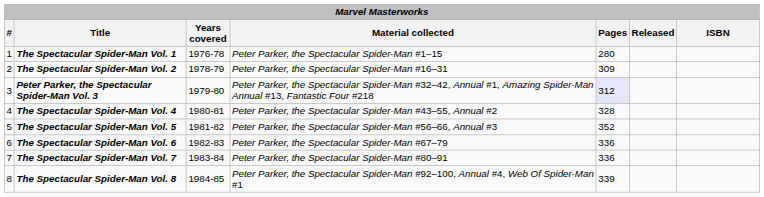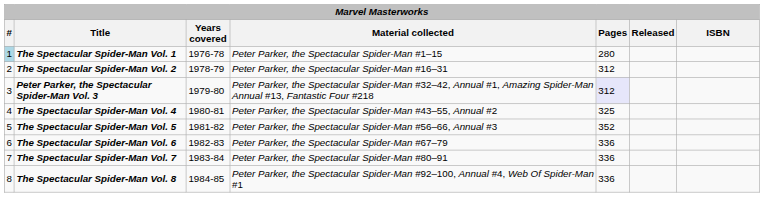The Spectacular Spider-Man Vol. 1 | #: no background -> lightblue background
The Spectacular Spider-Man Vol. 2 | Pages: 309 -> 312
The Spectacular Spider-Man Vol. 4 | Pages: 328 -> 325
The Spectacular Spider-Man Vol. 8 | Pages: 339 -> 336
